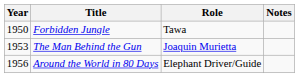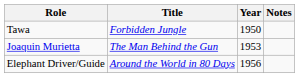columns swapped: Year <-> Role
